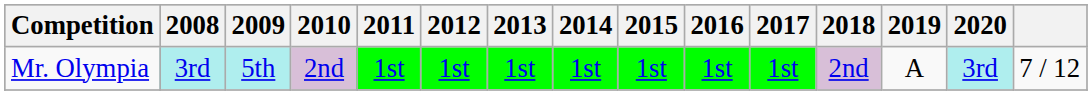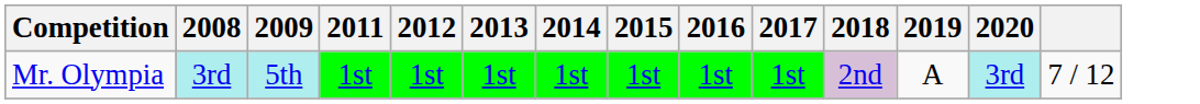- column: 2010 | 2nd
